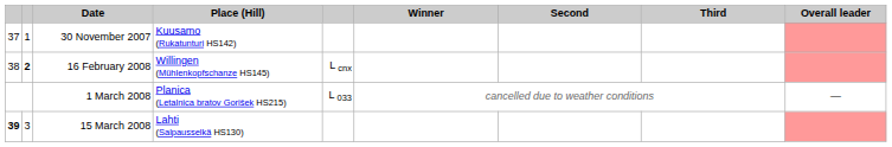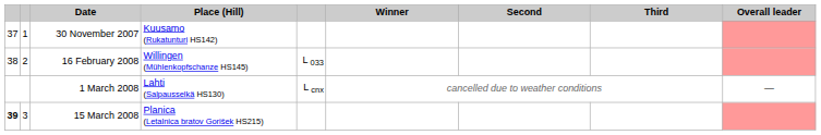16 February 2008 | column 2: bold -> normal
16 February 2008 | column 5: L cnx -> L 033
1 March 2008 | Place (Hill): Planica (Letalnica bratov Gorišek HS215) -> Lahti (Salpausselkä HS130)
1 March 2008 | column 5: L 033 -> L cnx
15 March 2008 | Place (Hill): Lahti (Salpausselkä HS130) -> Planica (Letalnica bratov Gorišek HS215)
